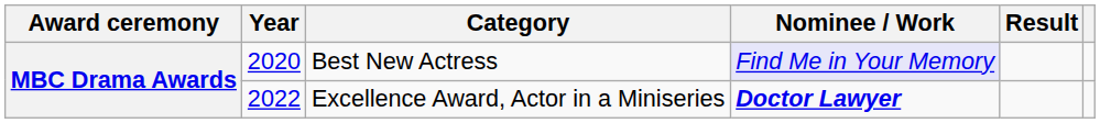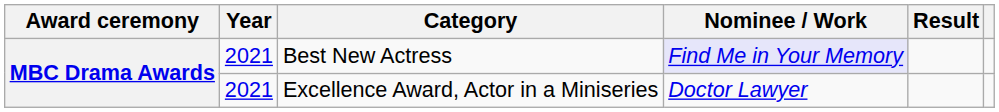Best New Actress | Year: 2020 -> 2021
Excellence Award, Actor in a Miniseries | Year: 2022 -> 2021
Excellence Award, Actor in a Miniseries | Nominee / Work: bold -> normal
